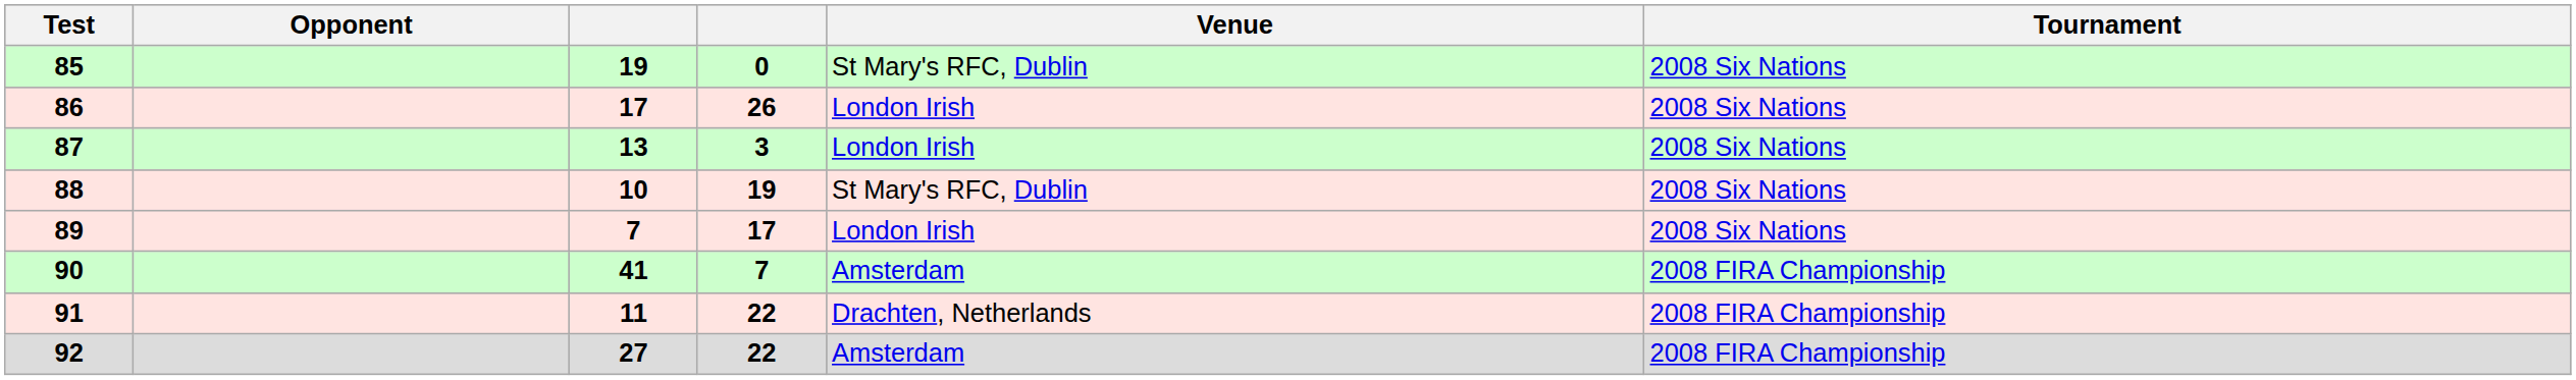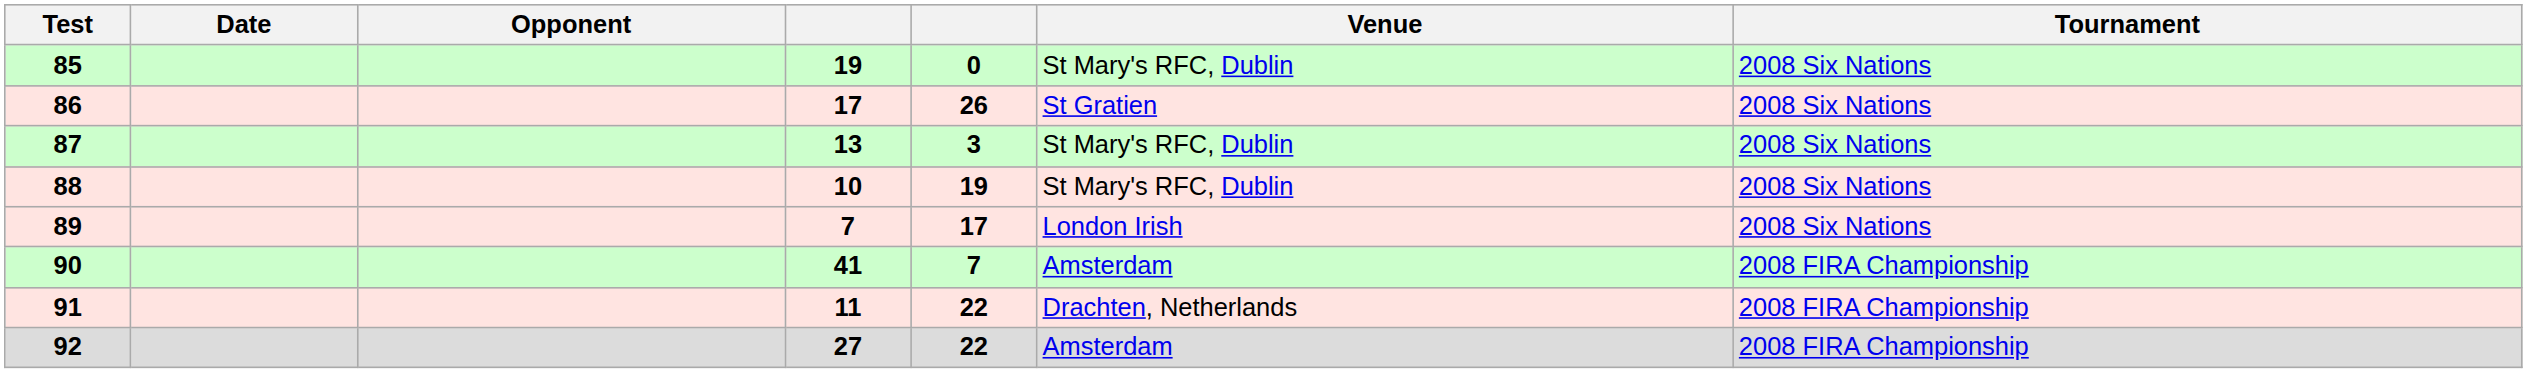+ column: Date
86 | Venue: London Irish -> St Gratien
87 | Venue: London Irish -> St Mary's RFC, Dublin
